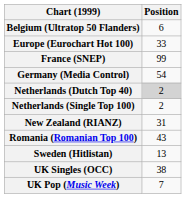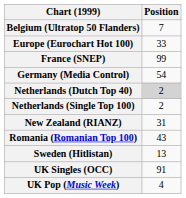Belgium (Ultratop 50 Flanders) | Position: 6 -> 7
UK Singles (OCC) | Position: 38 -> 91
UK Pop (Music Week) | Position: 7 -> 4
